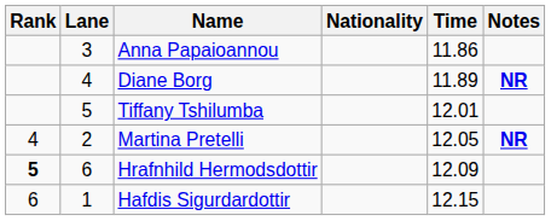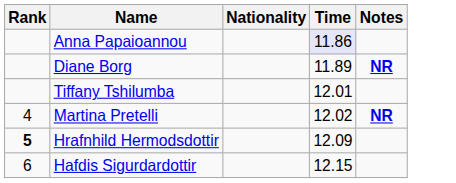- column: Lane | 3 | 4 | 5 | 2 | 6 | 1
Anna Papaioannou | Time: no background -> lavender background
Martina Pretelli | Time: 12.05 -> 12.02
